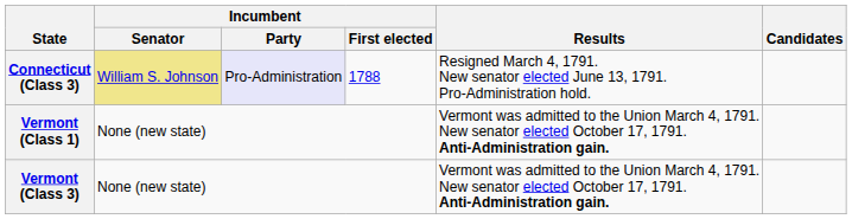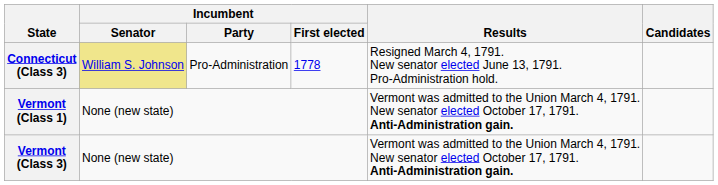Connecticut (Class 3) | Incumbent / Party: lavender background -> no background
Connecticut (Class 3) | Incumbent / First elected: 1788 -> 1778
